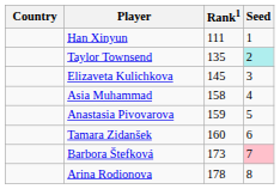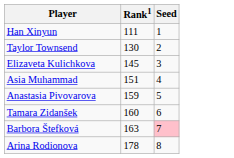- column: Country
Taylor Townsend | Rank1: 135 -> 130
Taylor Townsend | Seed: paleturquoise background -> no background
Asia Muhammad | Rank1: 158 -> 151
Barbora Štefková | Rank1: 173 -> 163
